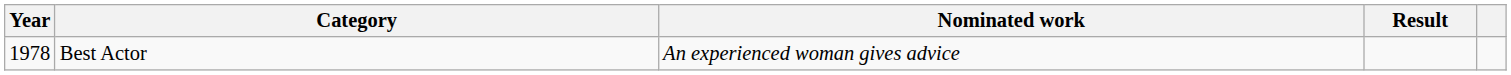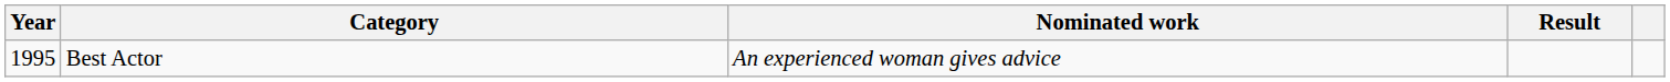Best Actor | Year: 1978 -> 1995
